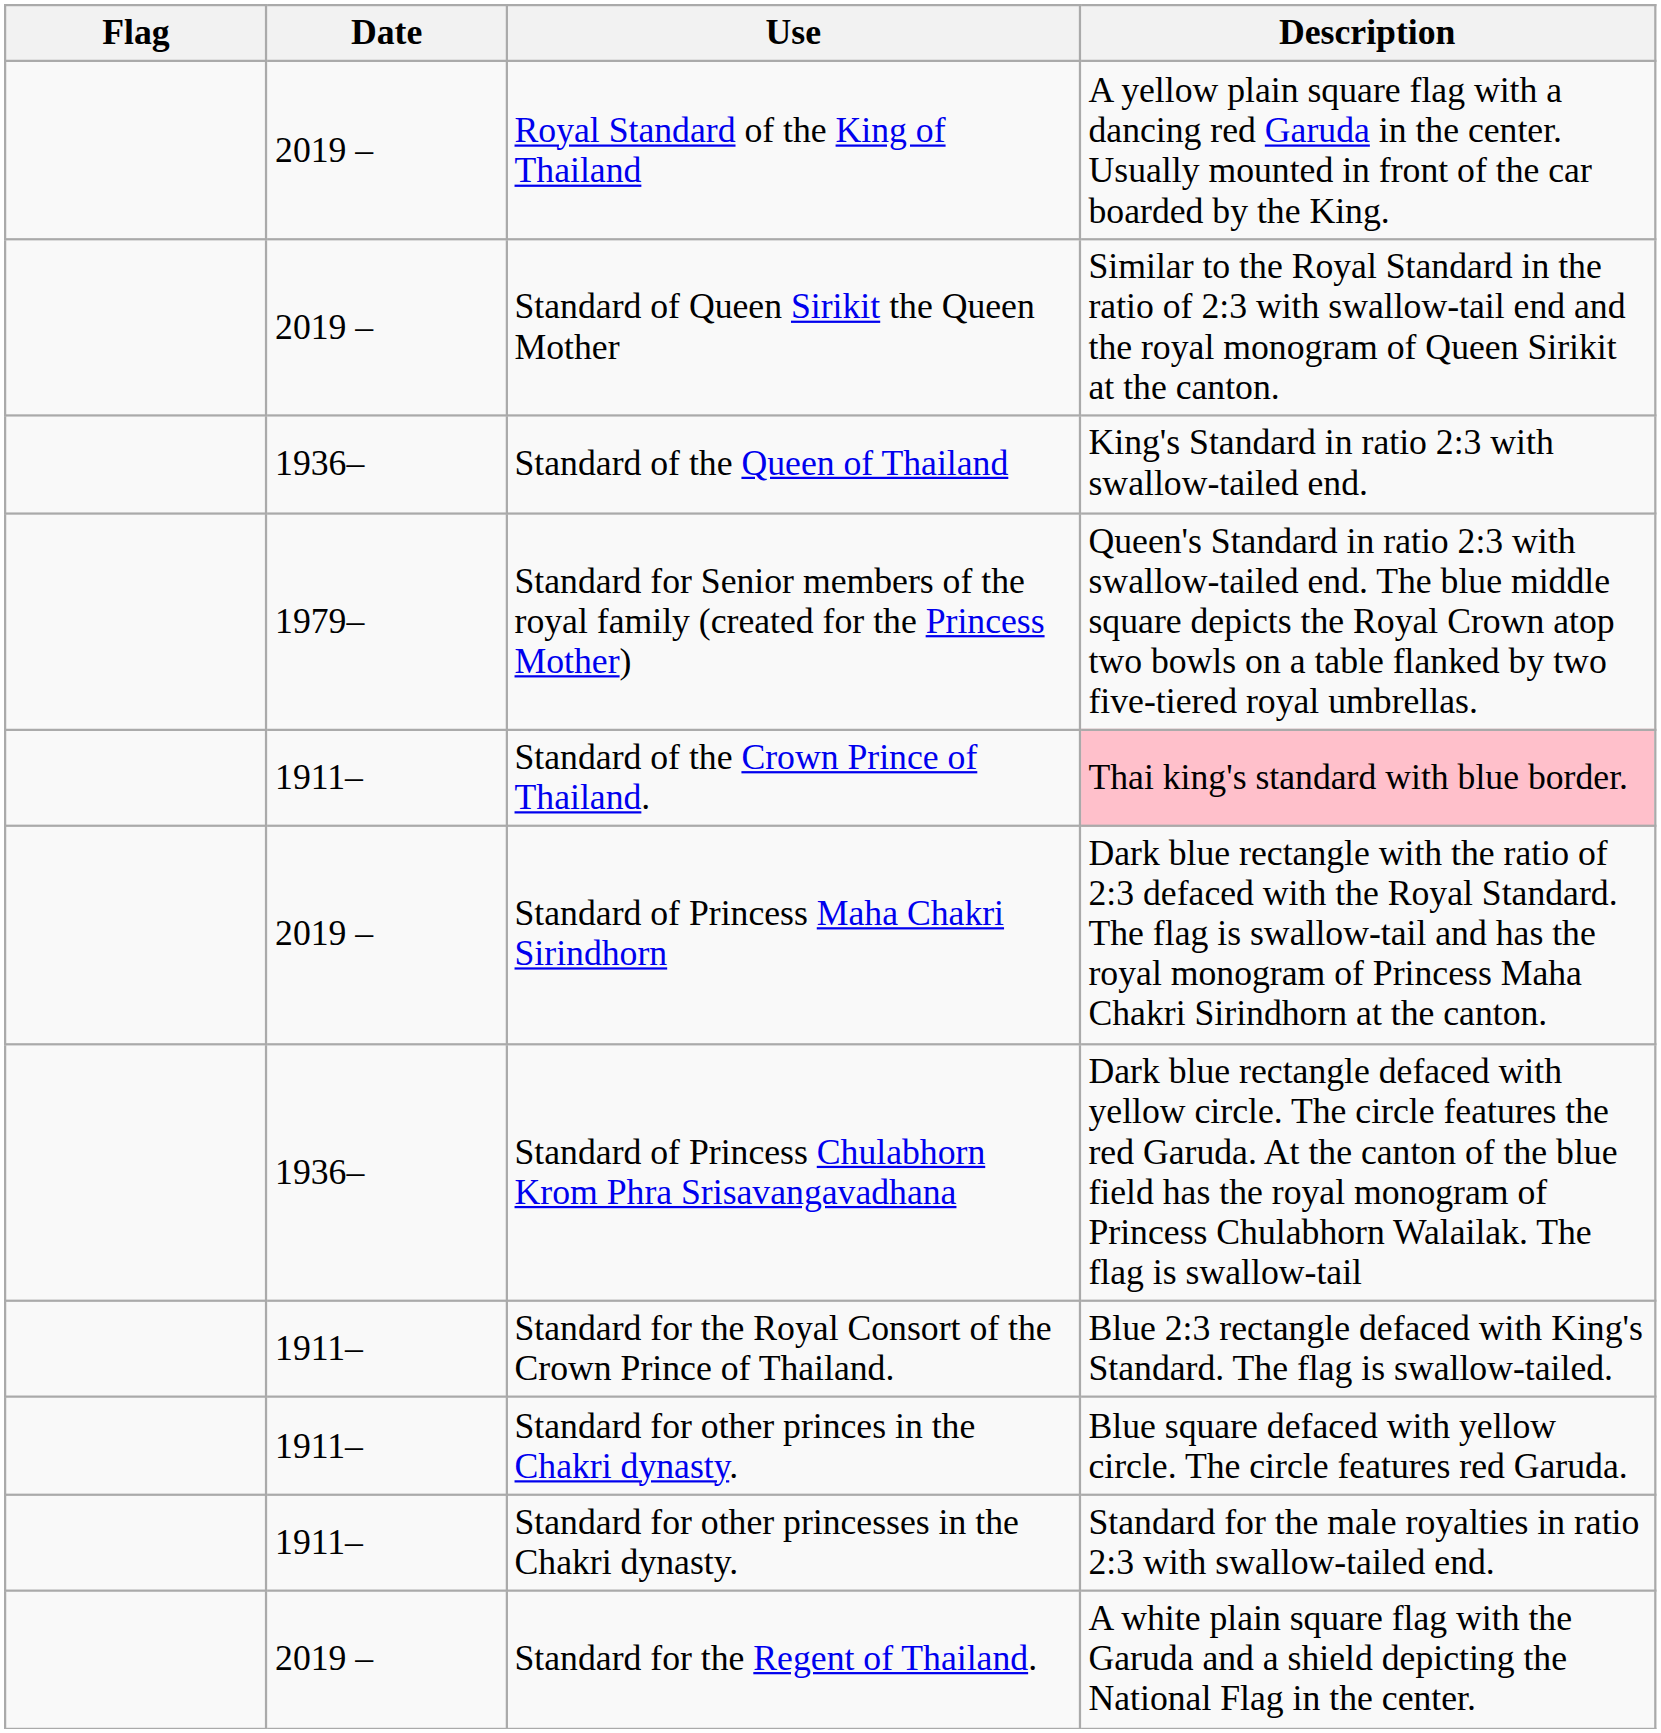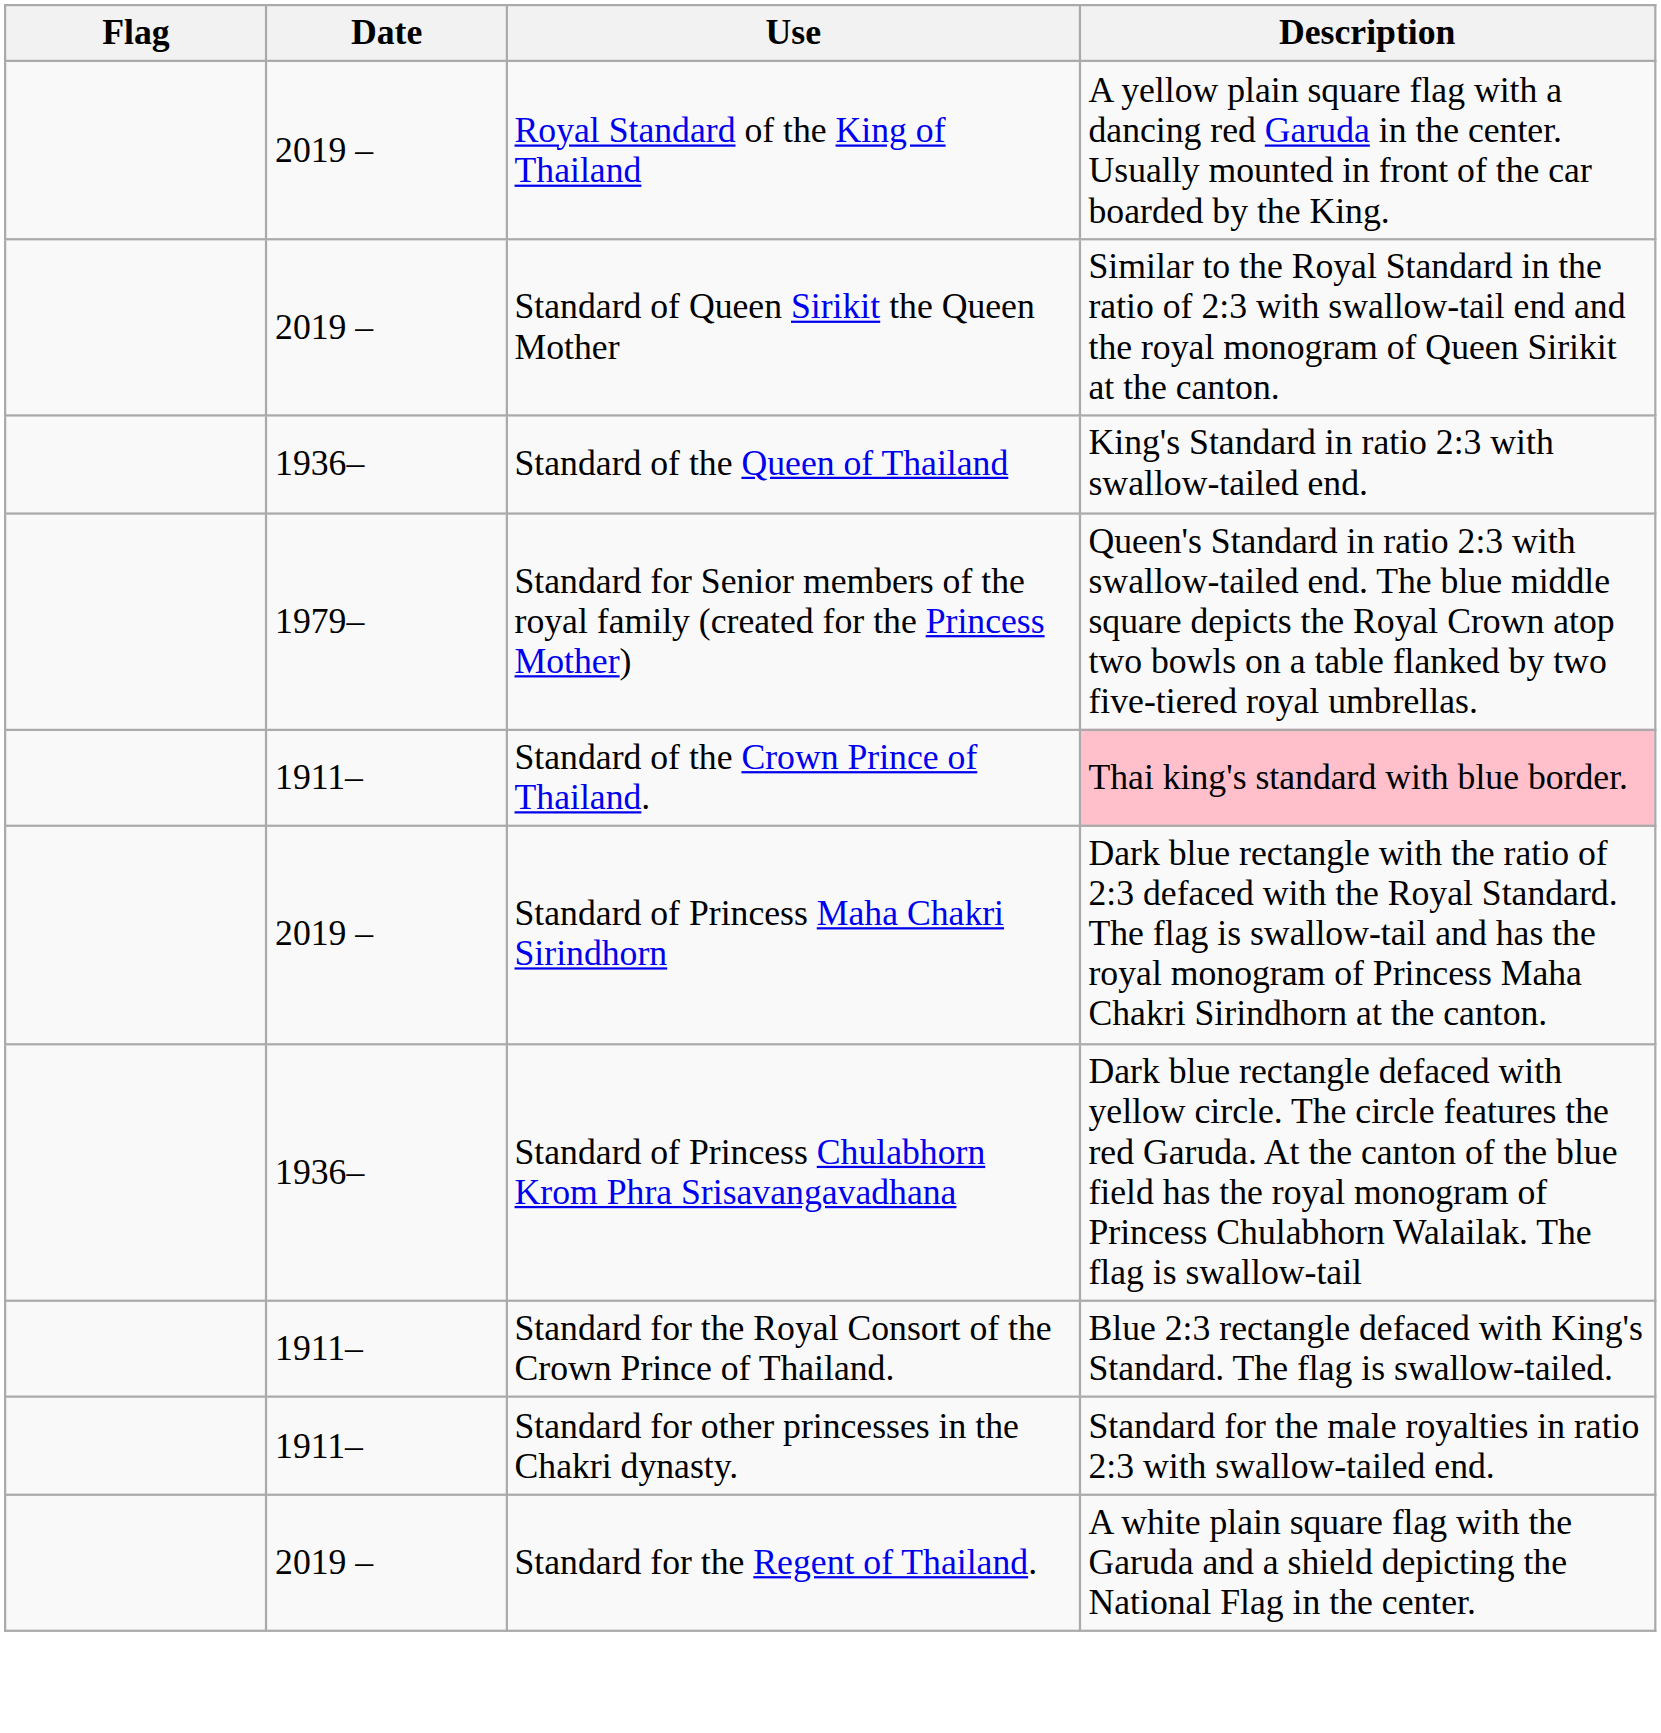- row: 1911– | Standard for other princes in the Chakri dynasty. | Blue square defaced with yellow circle. The circle features red Garuda.
